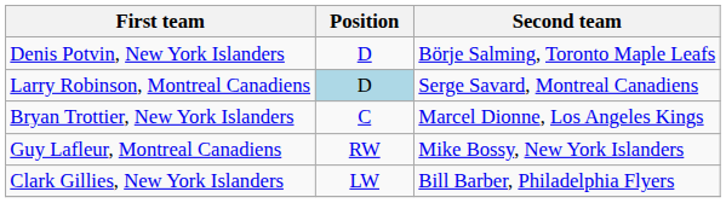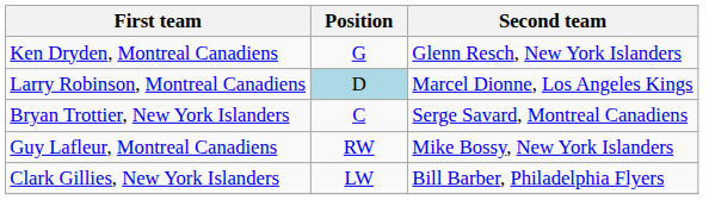+ row: Ken Dryden, Montreal Canadiens | G | Glenn Resch, New York Islanders
- row: Denis Potvin, New York Islanders | D | Börje Salming, Toronto Maple Leafs
Larry Robinson, Montreal Canadiens | Second team: Serge Savard, Montreal Canadiens -> Marcel Dionne, Los Angeles Kings
Bryan Trottier, New York Islanders | Second team: Marcel Dionne, Los Angeles Kings -> Serge Savard, Montreal Canadiens
